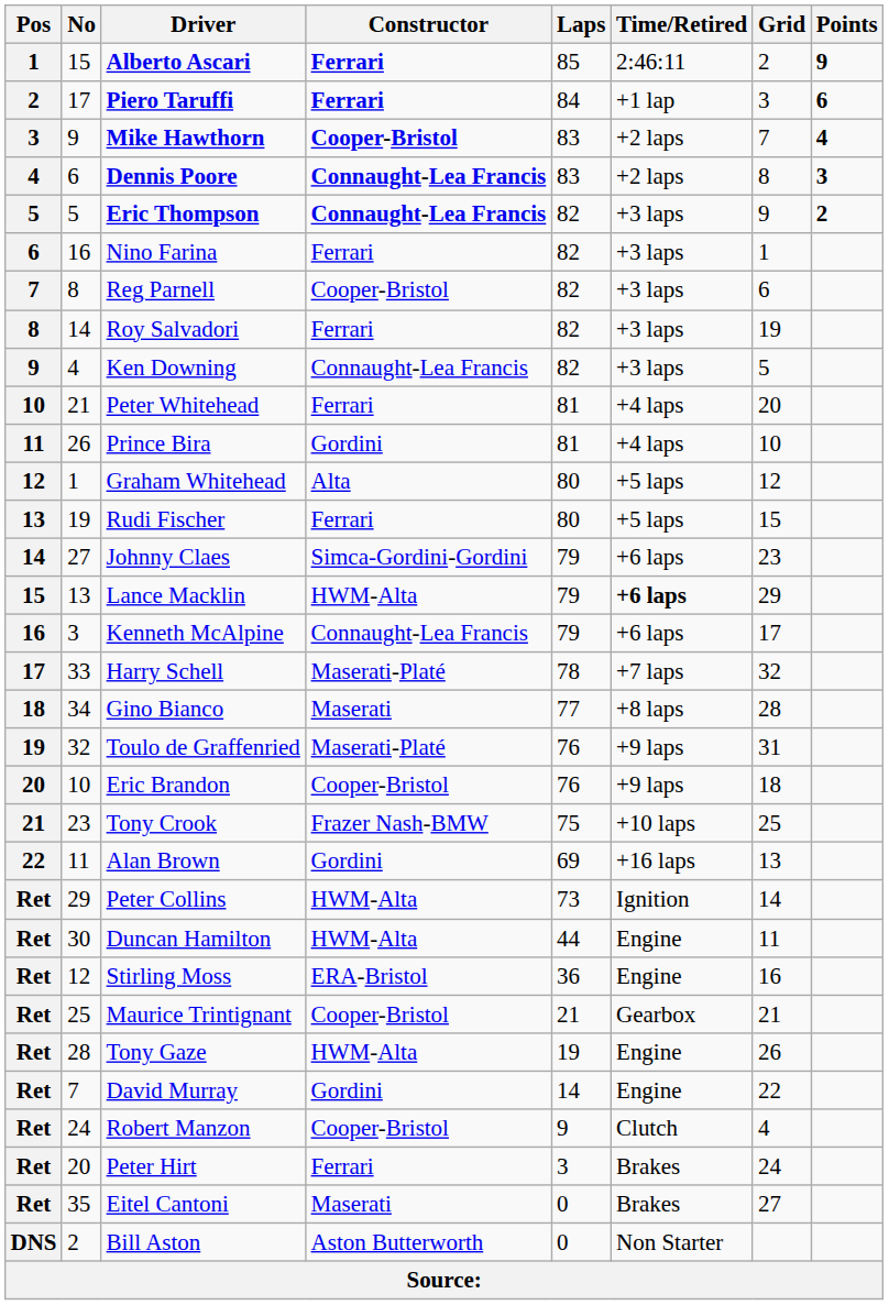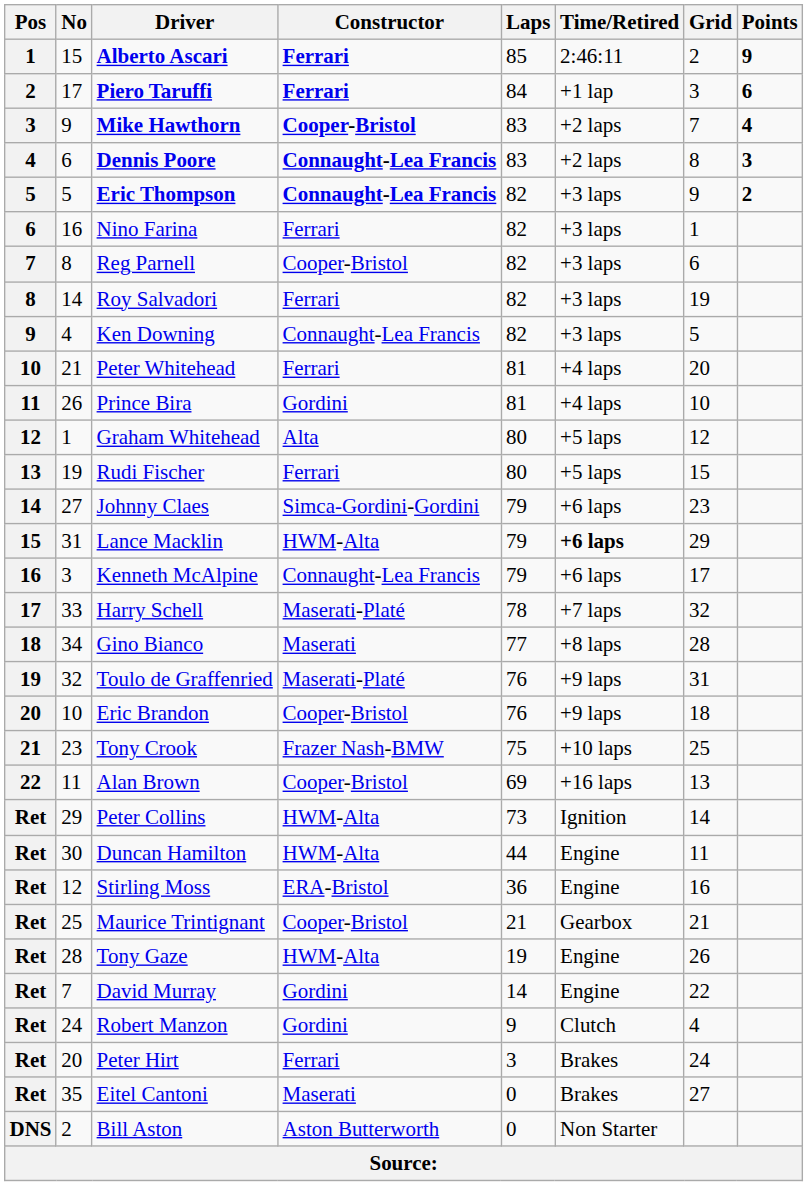Lance Macklin | No: 13 -> 31
Alan Brown | Constructor: Gordini -> Cooper-Bristol
Robert Manzon | Constructor: Cooper-Bristol -> Gordini
